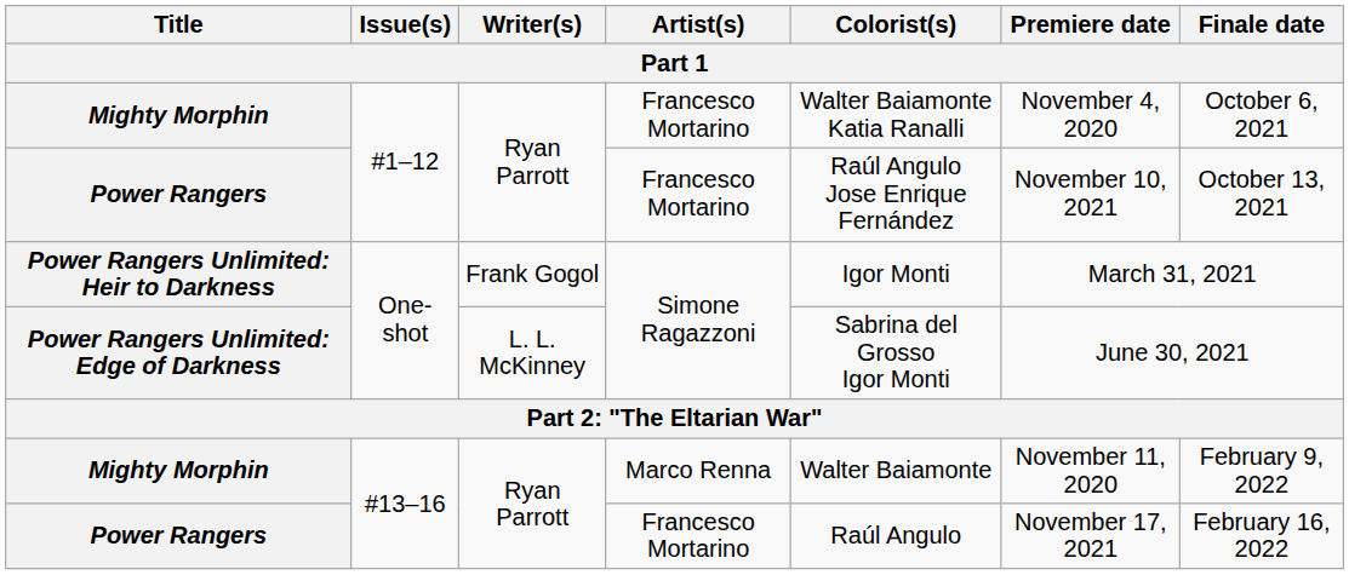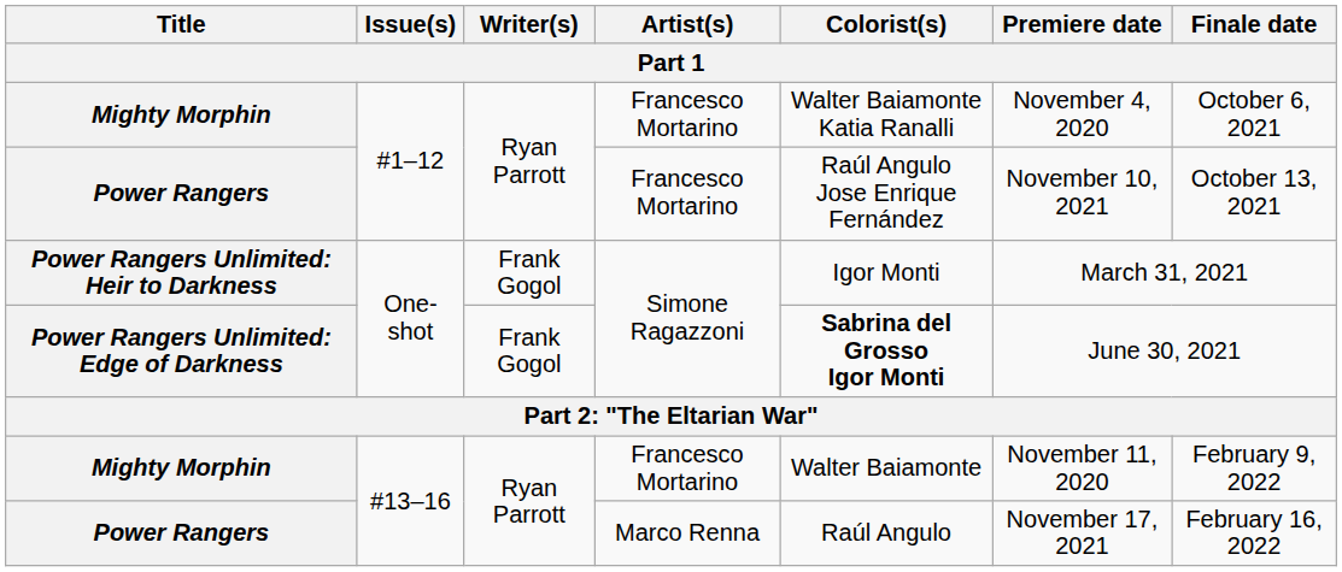Power Rangers Unlimited: Edge of Darkness | Writer(s): L. L. McKinney -> Frank Gogol
Power Rangers Unlimited: Edge of Darkness | Colorist(s): normal -> bold
Mighty Morphin / #13–16 | Artist(s): Marco Renna -> Francesco Mortarino
Power Rangers / #13–16 | Artist(s): Francesco Mortarino -> Marco Renna
